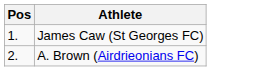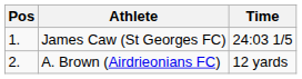+ column: Time | 24:03 1/5 | 12 yards
